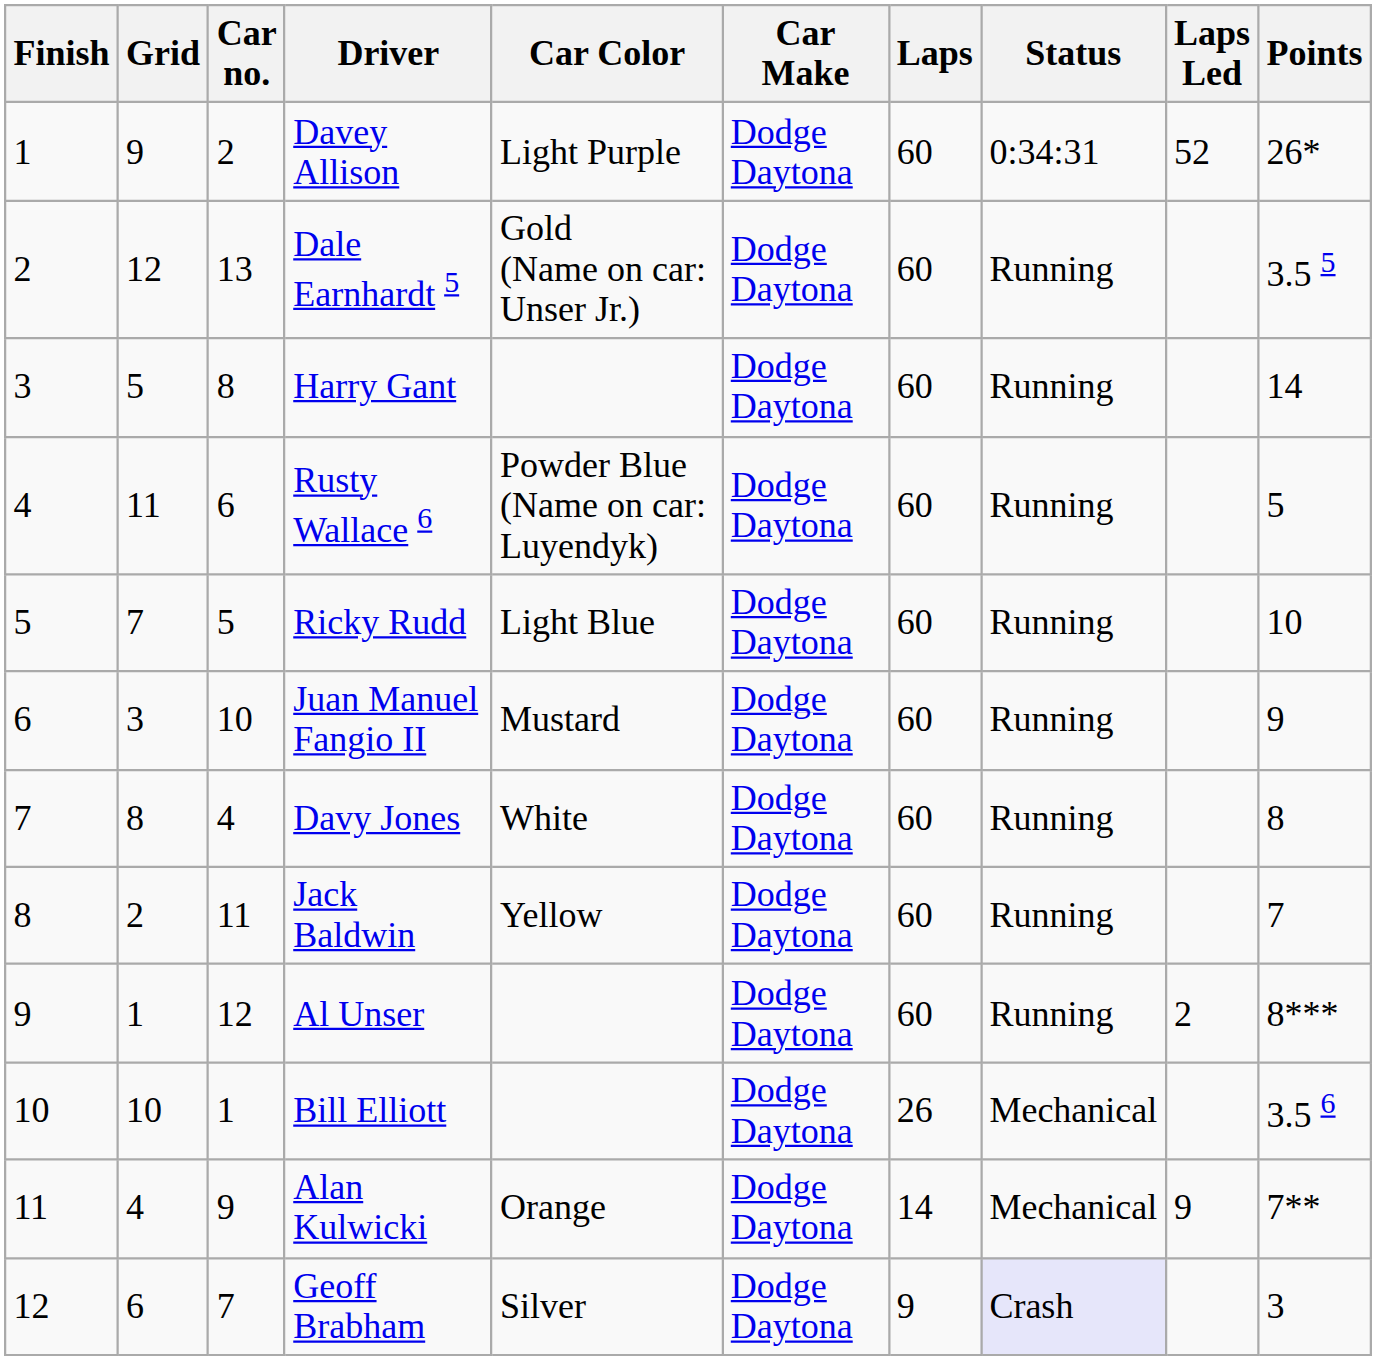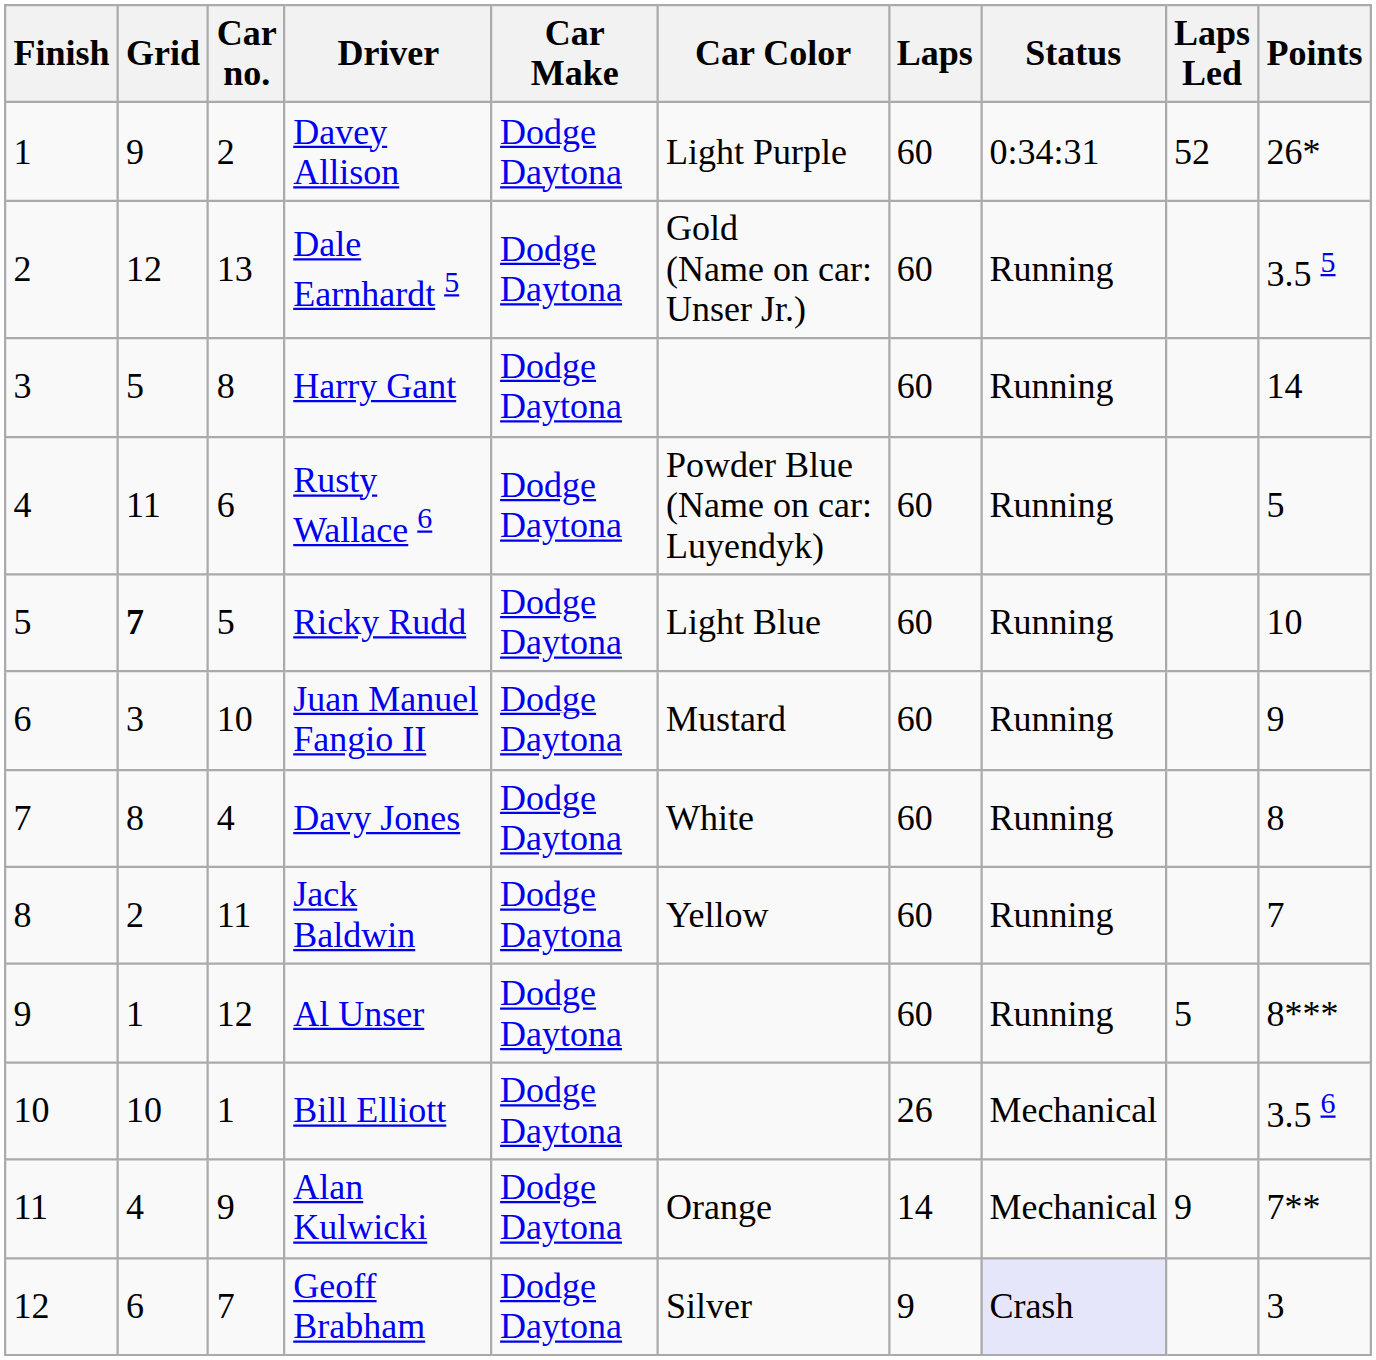columns swapped: Car Make <-> Car Color
Ricky Rudd | Grid: normal -> bold
Al Unser | Laps Led: 2 -> 5
